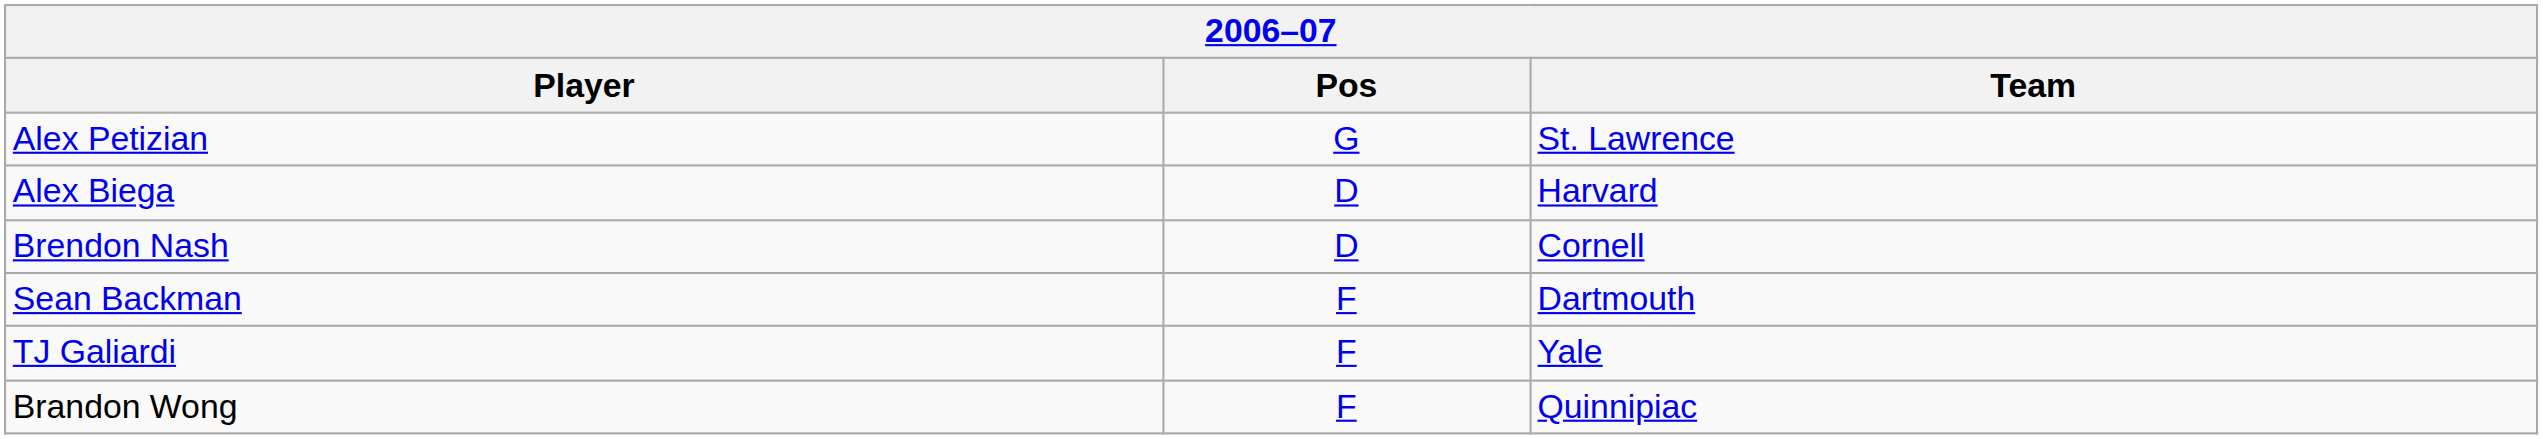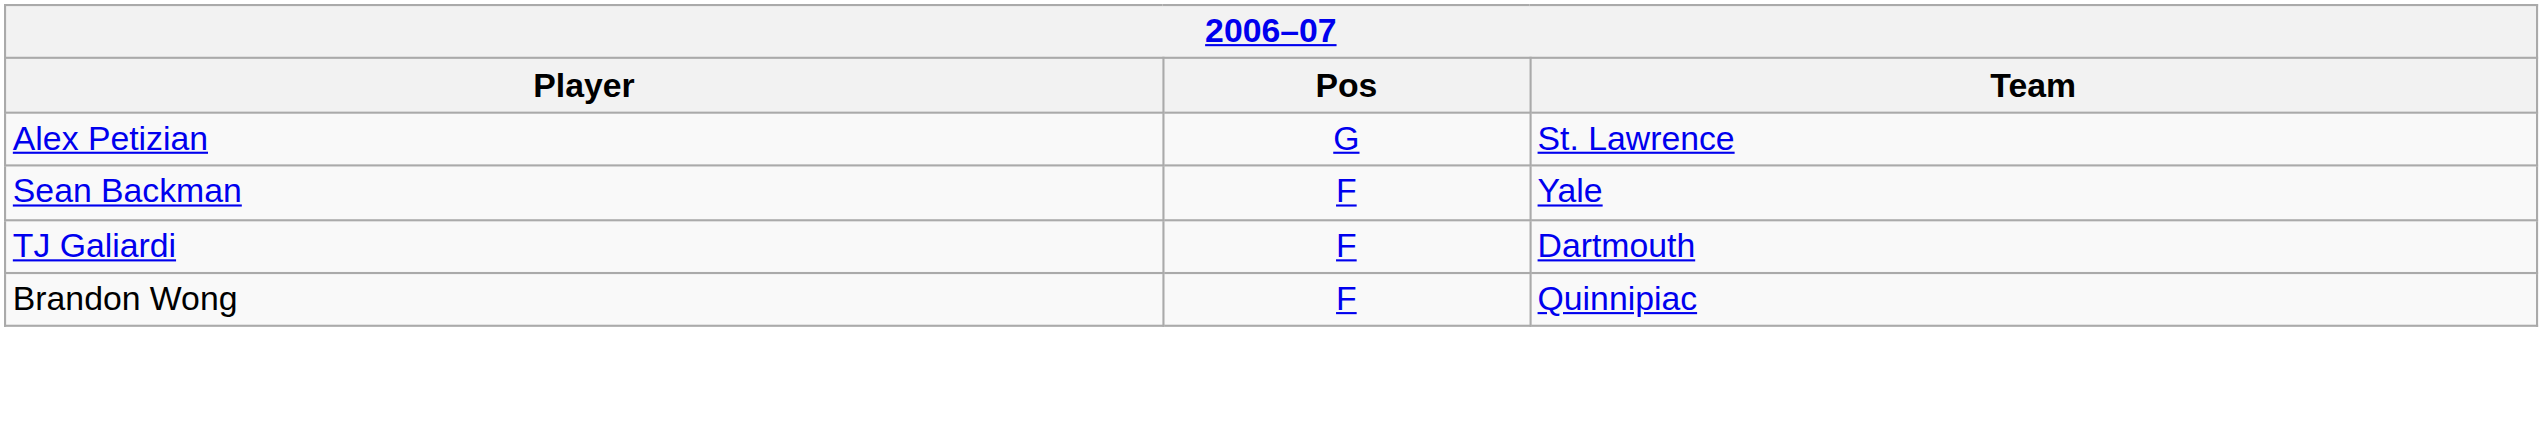- row: Alex Biega | D | Harvard
- row: Brendon Nash | D | Cornell
Sean Backman | Team: Dartmouth -> Yale
TJ Galiardi | Team: Yale -> Dartmouth
